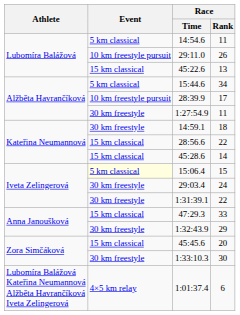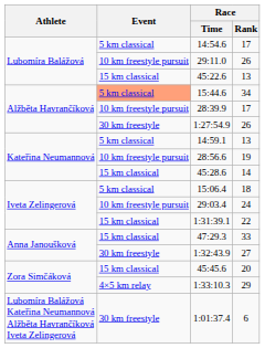14:54.6 | Race / Rank: 11 -> 17
15:44.6 | Event: no background -> lightsalmon background
1:27:54.9 | Race / Rank: 11 -> 26
14:59.1 | Event: 30 km freestyle -> 5 km classical
14:59.1 | Race / Rank: 18 -> 13
28:56.6 | Event: 15 km classical -> 10 km freestyle pursuit
28:56.6 | Race / Rank: 22 -> 19
15:06.4 | Event: lightyellow background -> no background
15:06.4 | Race / Rank: 15 -> 18
29:03.4 | Event: 30 km freestyle -> 10 km freestyle pursuit
1:31:39.1 | Event: 30 km freestyle -> 15 km classical
1:32:43.9 | Race / Rank: 29 -> 27
1:33:10.3 | Event: 30 km freestyle -> 4×5 km relay
1:33:10.3 | Race / Rank: 30 -> 29
1:01:37.4 | Event: 4×5 km relay -> 30 km freestyle
